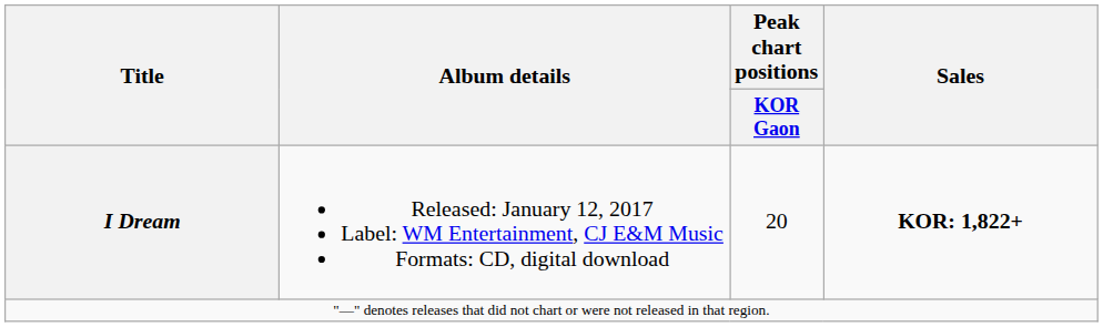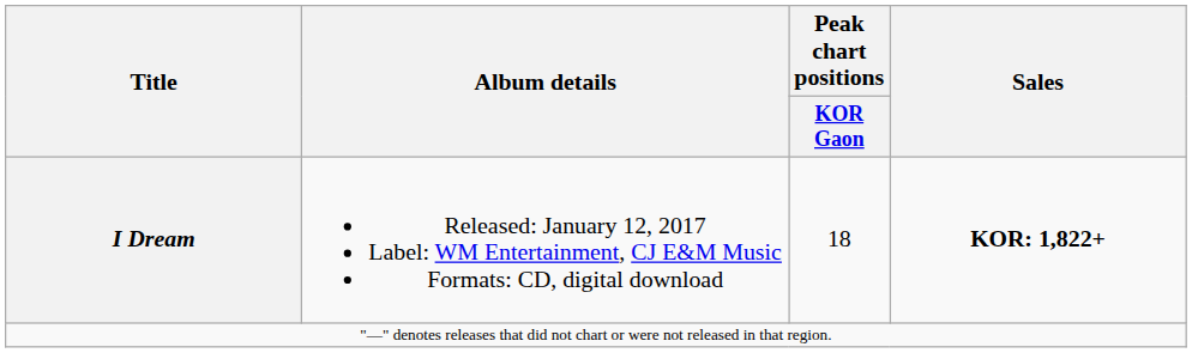I Dream | Peak chart positions / KOR Gaon: 20 -> 18
